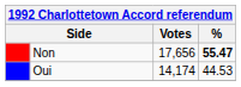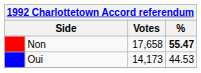Non | Votes: 17,656 -> 17,658
Oui | Votes: 14,174 -> 14,173
